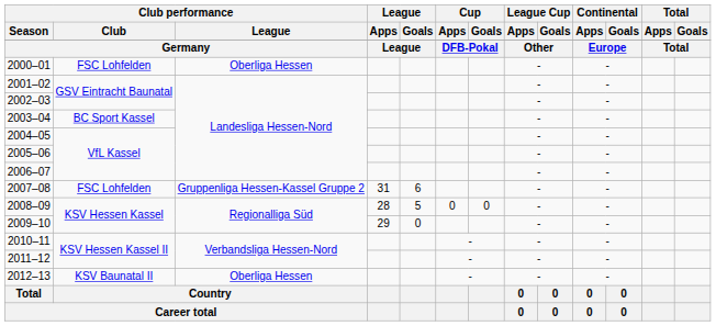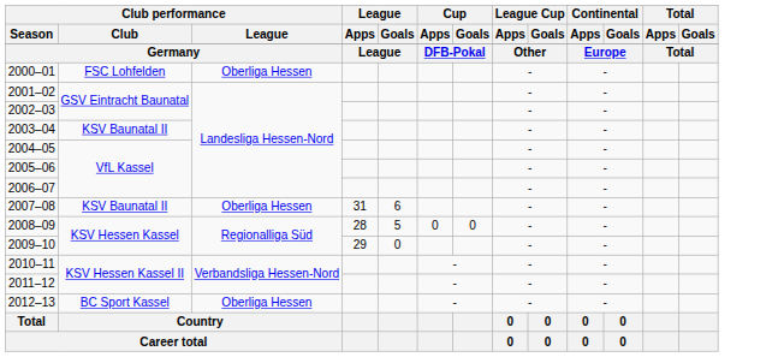2003–04 | Club performance / Club: BC Sport Kassel -> KSV Baunatal II
2007–08 | Club performance / Club: FSC Lohfelden -> KSV Baunatal II
2007–08 | Club performance / League: Gruppenliga Hessen-Kassel Gruppe 2 -> Oberliga Hessen
2012–13 | Club performance / Club: KSV Baunatal II -> BC Sport Kassel
